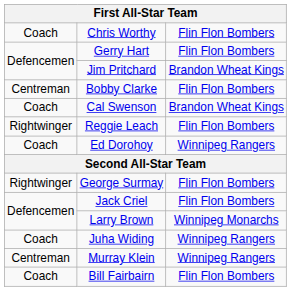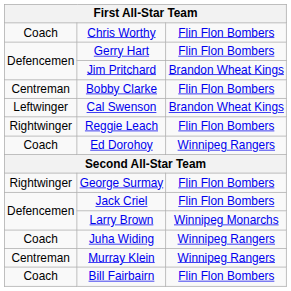Cal Swenson | column 1: Coach -> Leftwinger
